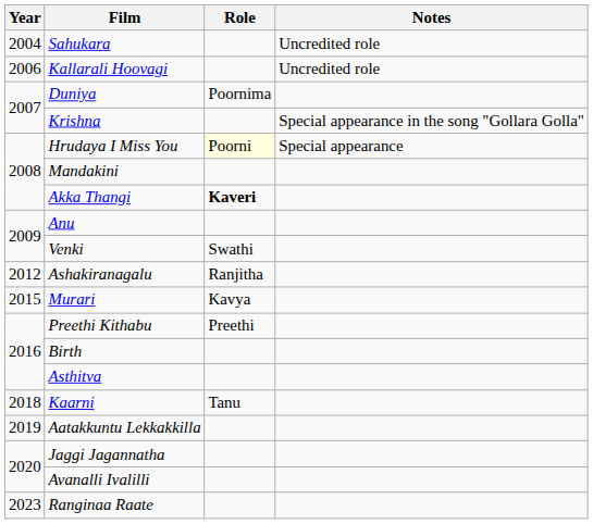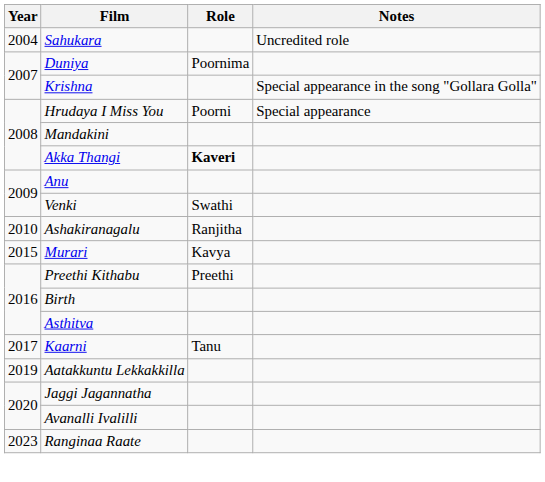- row: 2006 | Kallarali Hoovagi | Uncredited role
Hrudaya I Miss You | Role: lightyellow background -> no background
Ashakiranagalu | Year: 2012 -> 2010
Kaarni | Year: 2018 -> 2017
